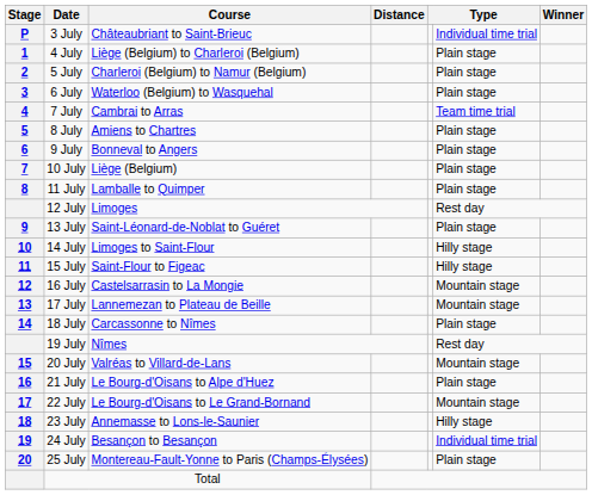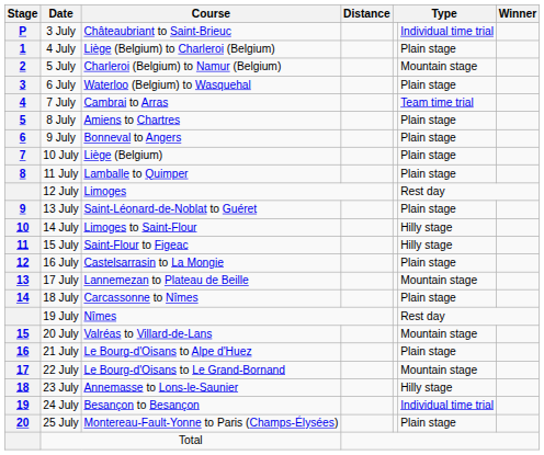5 July | column 6: Plain stage -> Mountain stage
16 July | column 6: Mountain stage -> Plain stage
